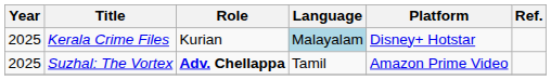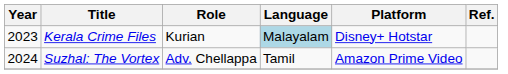Kerala Crime Files | Year: 2025 -> 2023
Suzhal: The Vortex | Year: 2025 -> 2024
Suzhal: The Vortex | Role: bold -> normal
